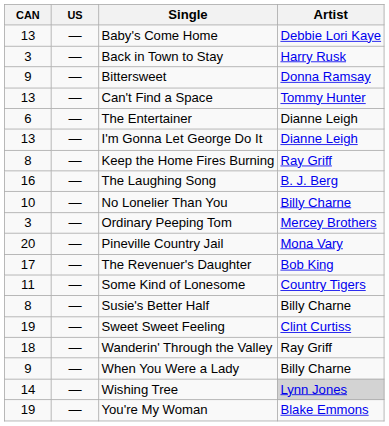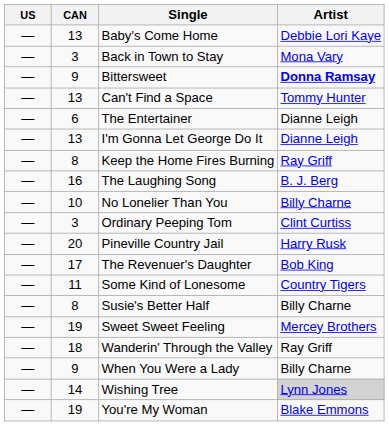columns swapped: US <-> CAN
Back in Town to Stay | Artist: Harry Rusk -> Mona Vary
Bittersweet | Artist: normal -> bold
Ordinary Peeping Tom | Artist: Mercey Brothers -> Clint Curtiss
Pineville Country Jail | Artist: Mona Vary -> Harry Rusk
Sweet Sweet Feeling | Artist: Clint Curtiss -> Mercey Brothers
